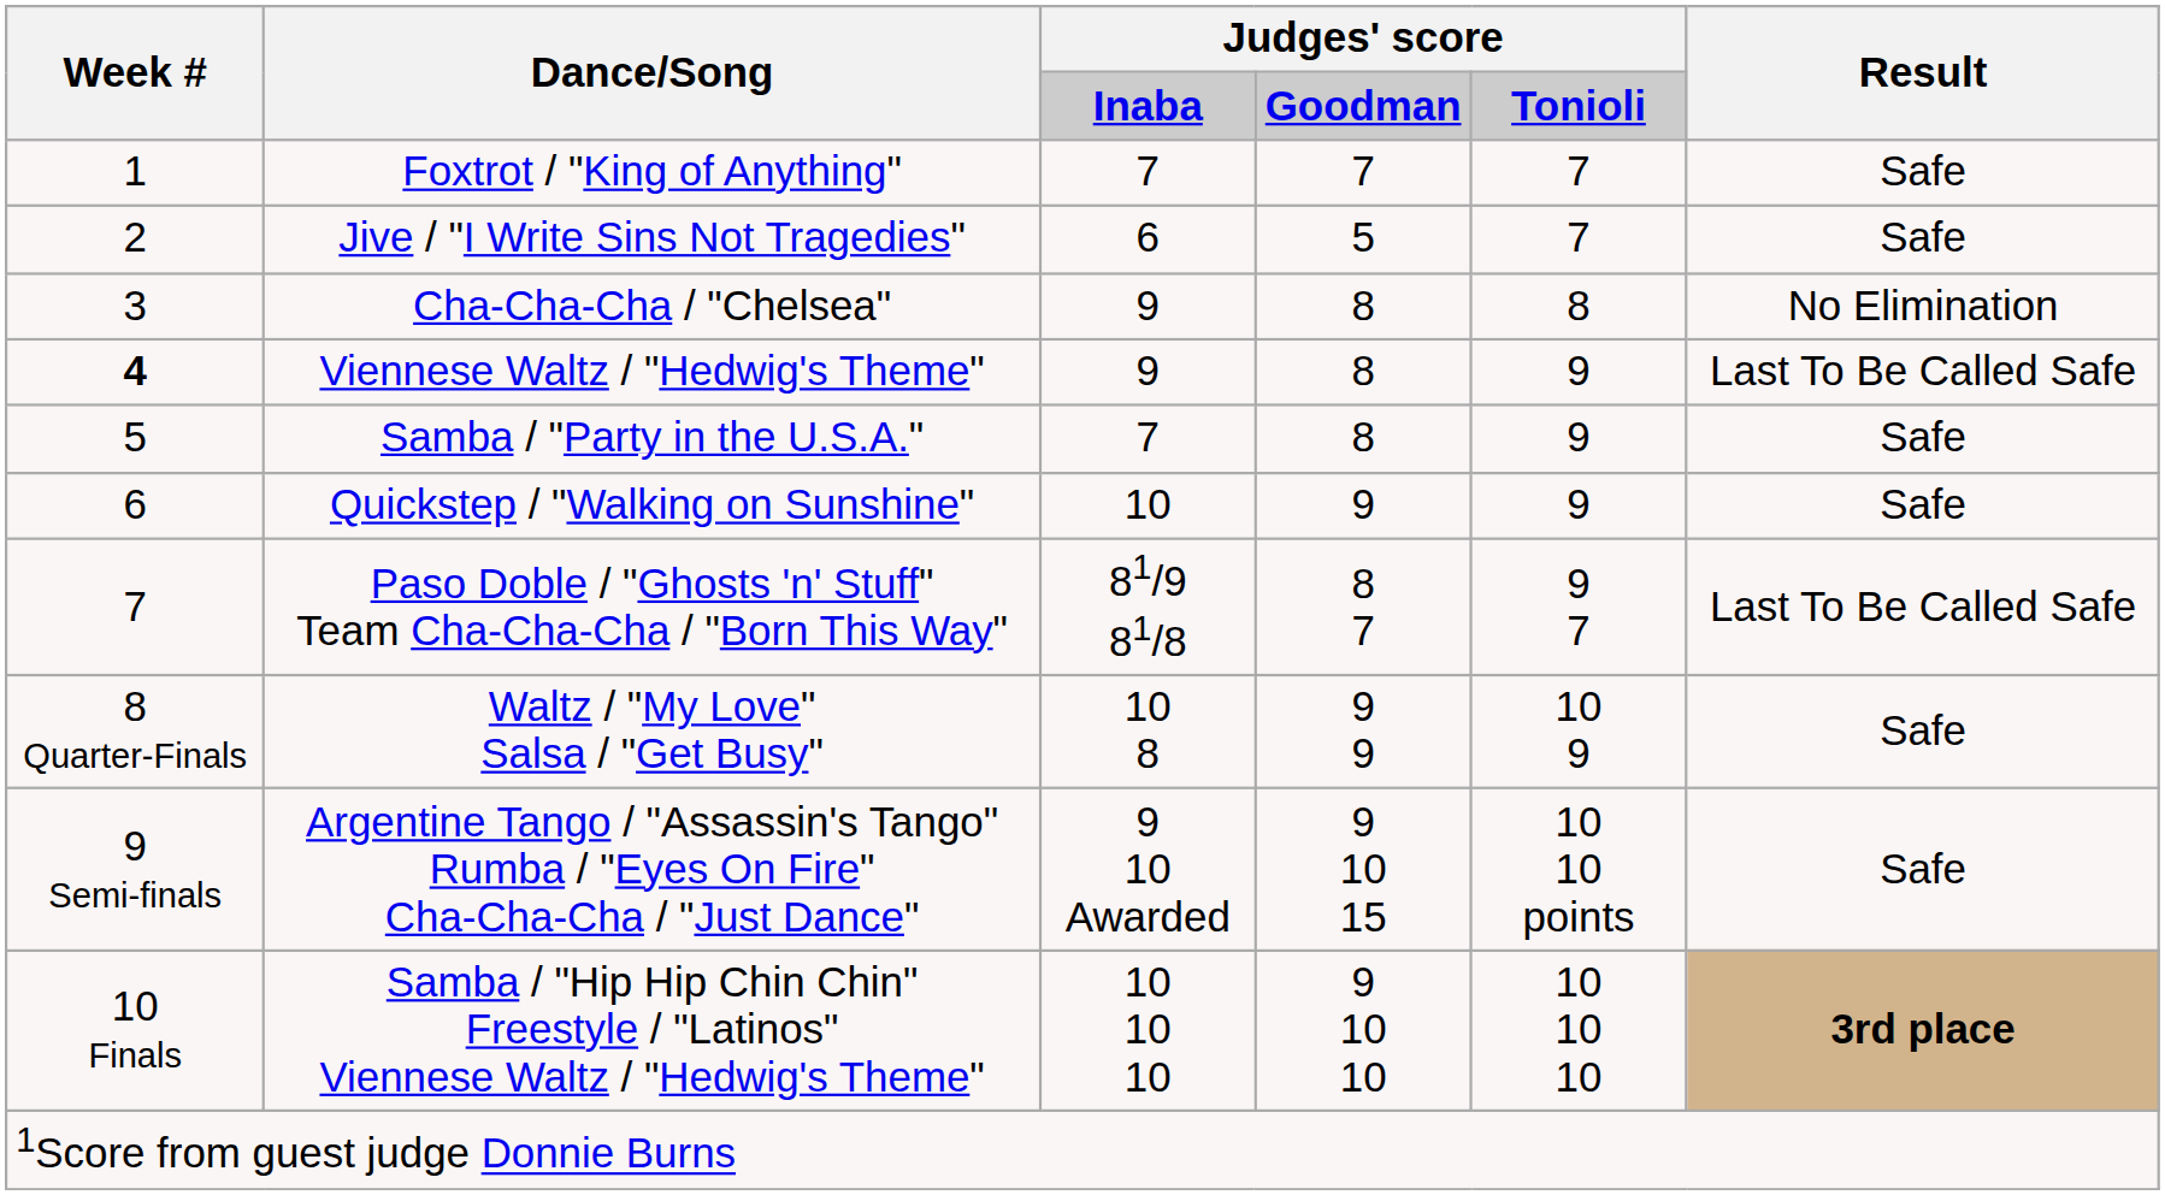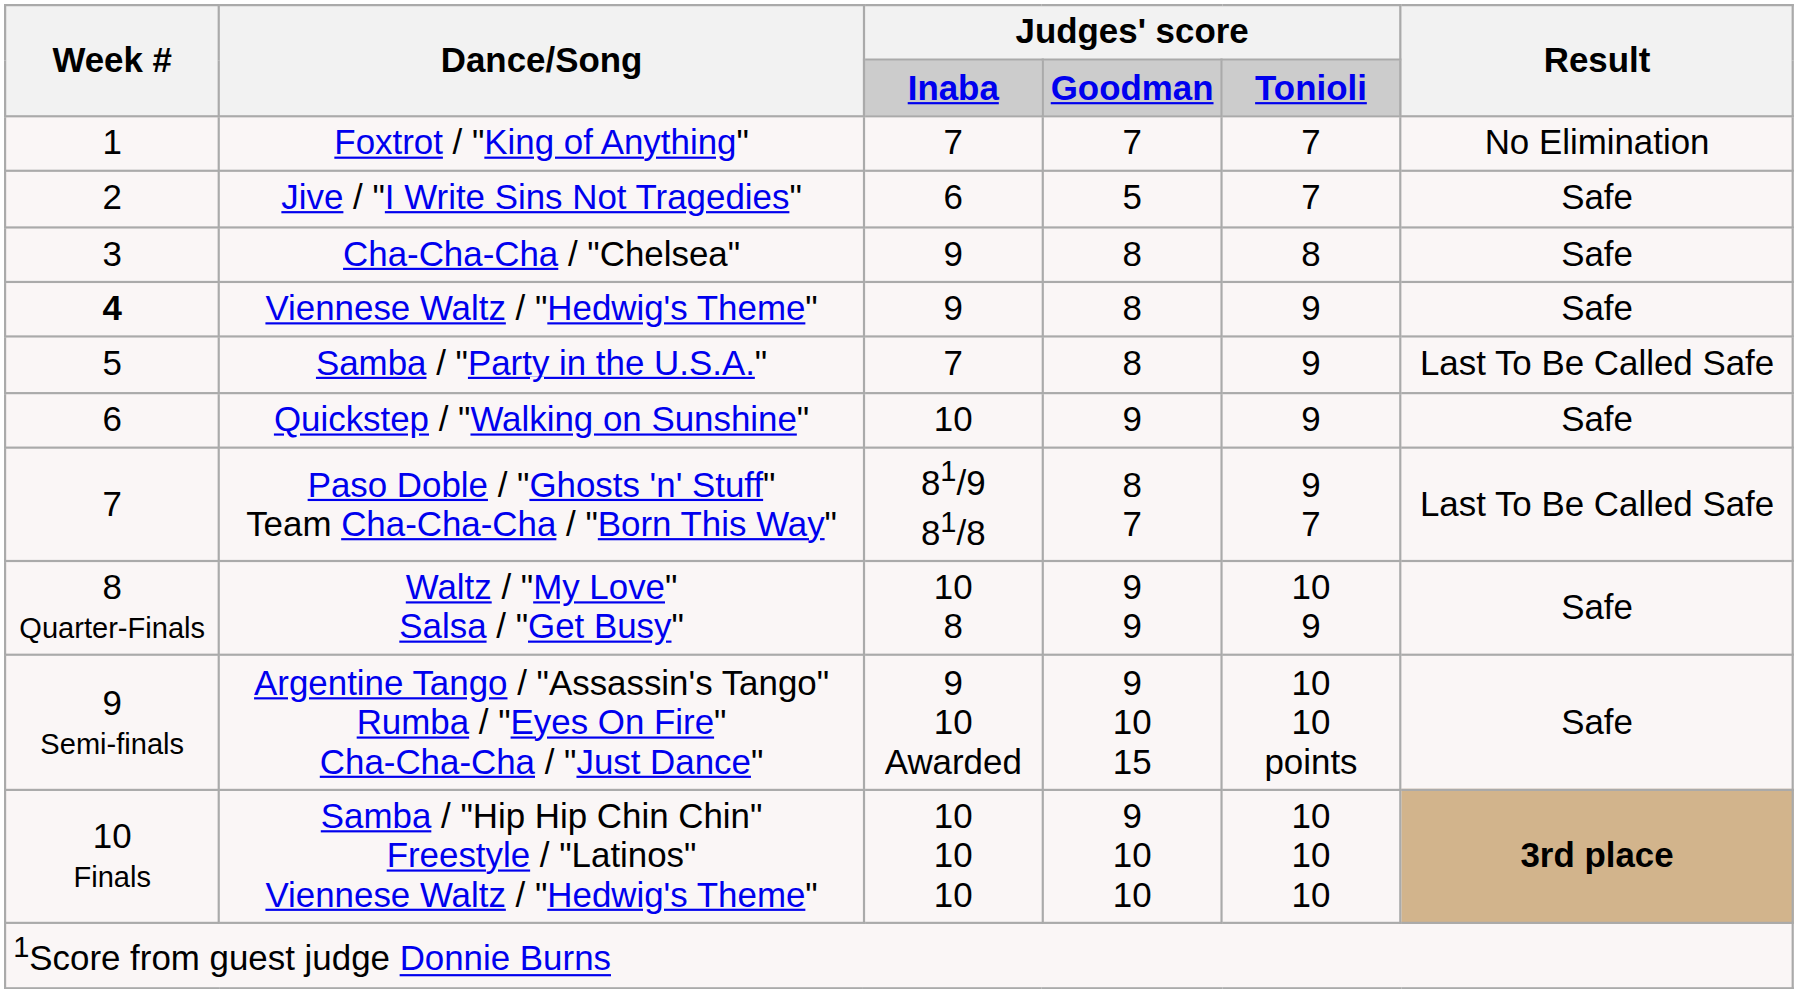Foxtrot / "King of Anything" | Result: Safe -> No Elimination
Cha-Cha-Cha / "Chelsea" | Result: No Elimination -> Safe
Viennese Waltz / "Hedwig's Theme" | Result: Last To Be Called Safe -> Safe
Samba / "Party in the U.S.A." | Result: Safe -> Last To Be Called Safe
